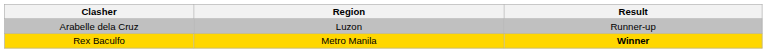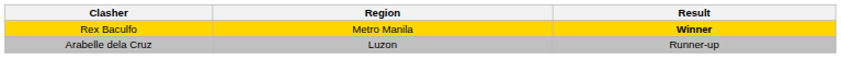rows swapped: Rex Baculfo <-> Arabelle dela Cruz
